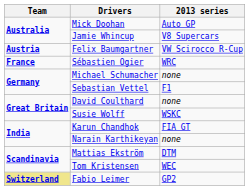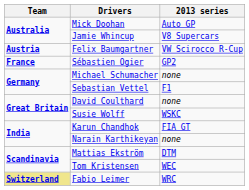Sébastien Ogier | 2013 series: WRC -> GP2
Fabio Leimer | 2013 series: GP2 -> WRC
